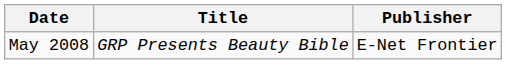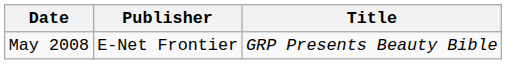columns swapped: Title <-> Publisher
